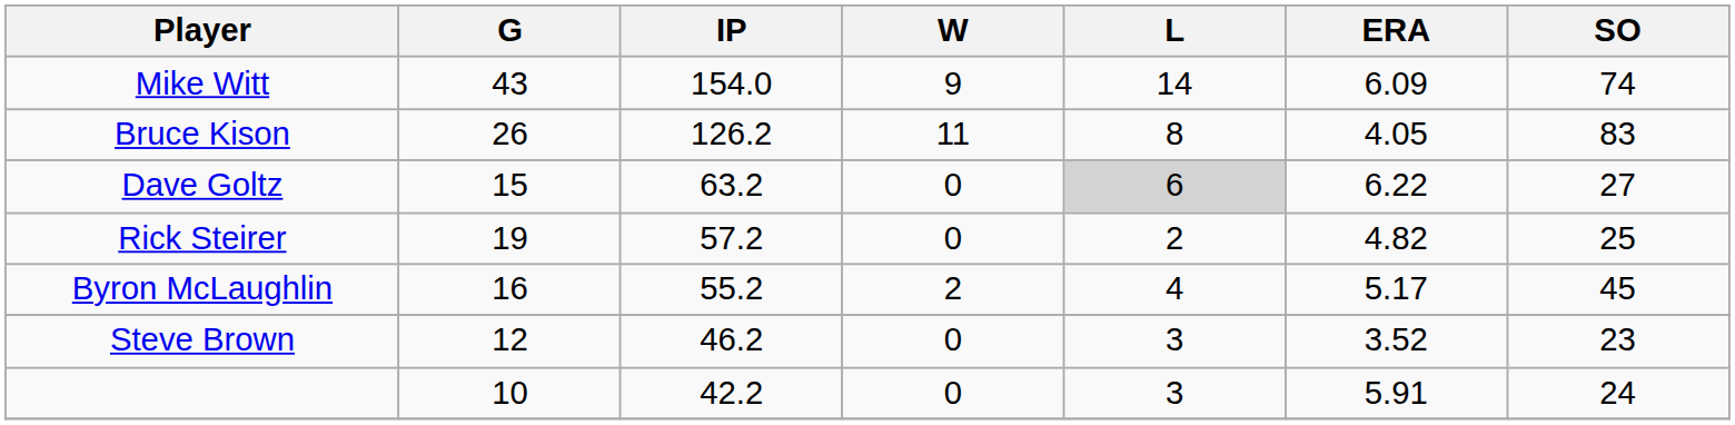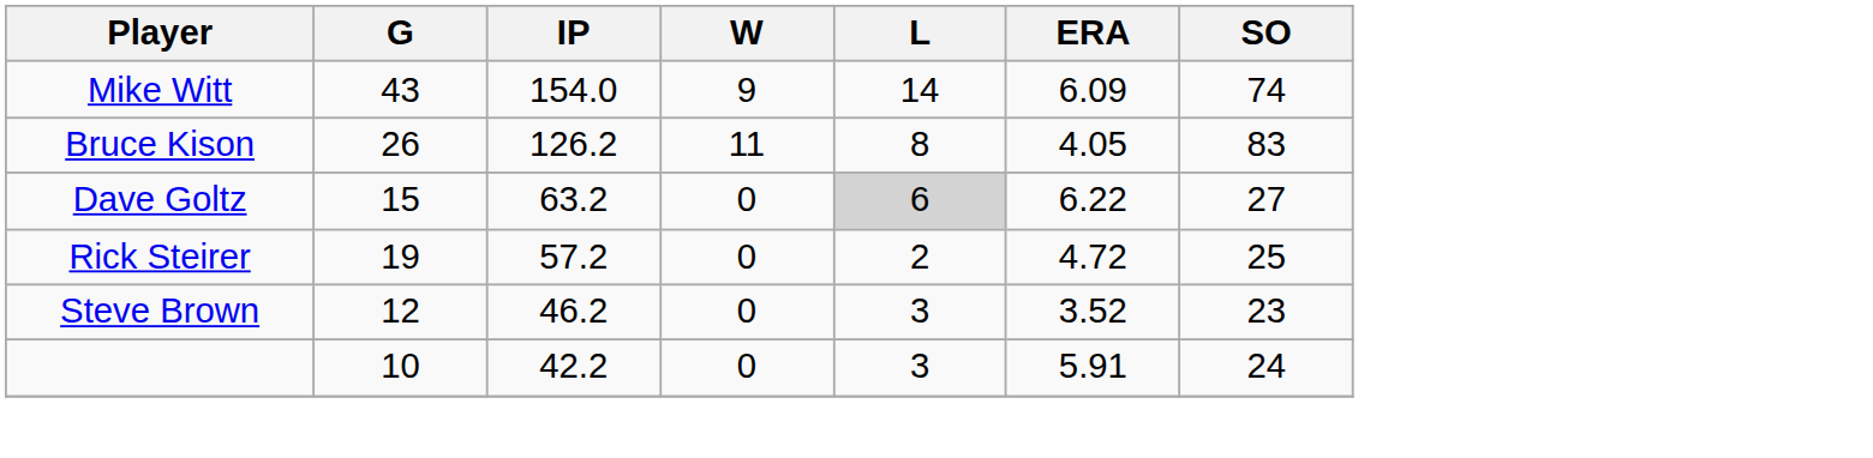Rick Steirer | ERA: 4.82 -> 4.72
- row: Byron McLaughlin | 16 | 55.2 | 2 | 4 | 5.17 | 45
